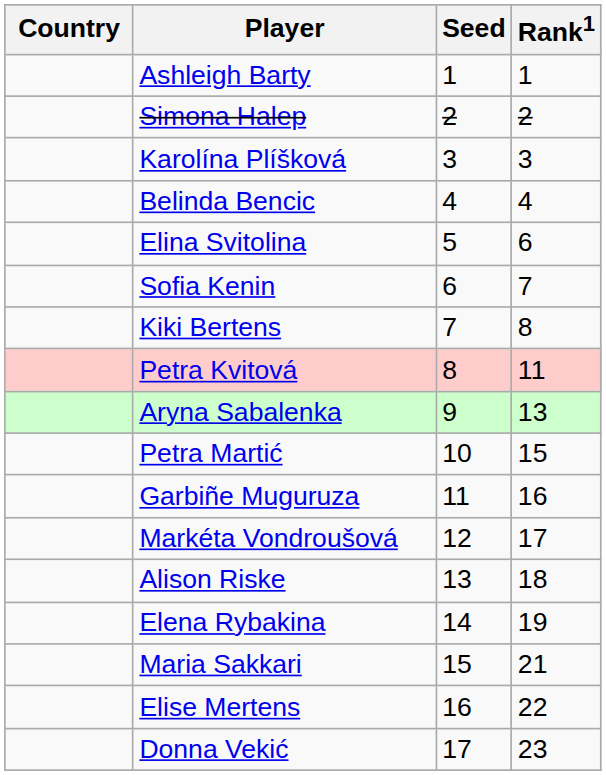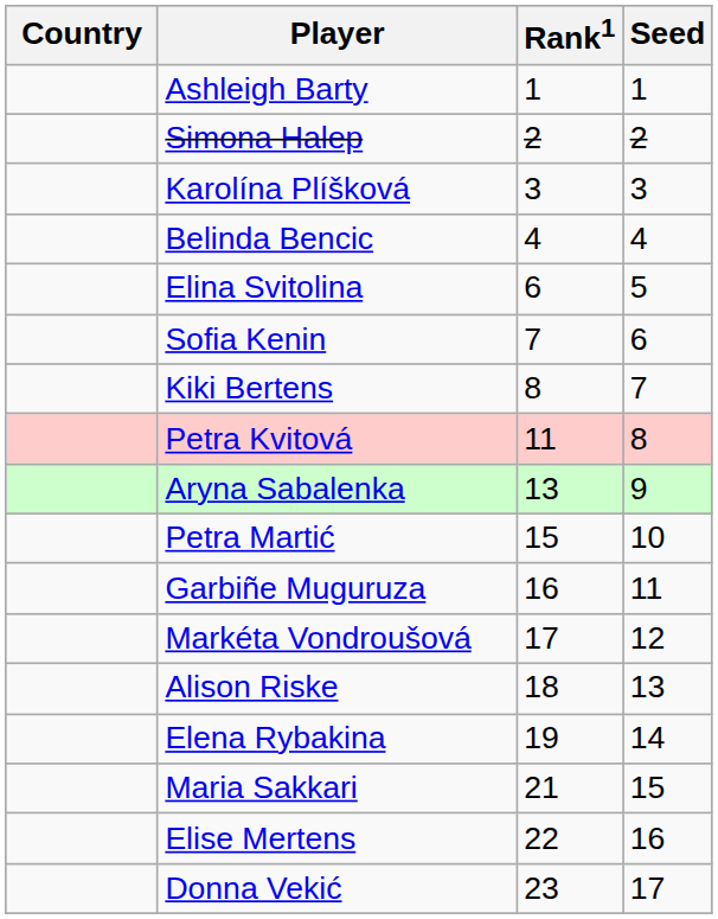columns swapped: Rank1 <-> Seed
